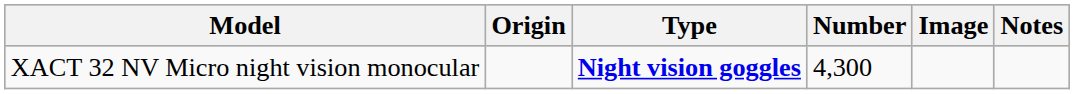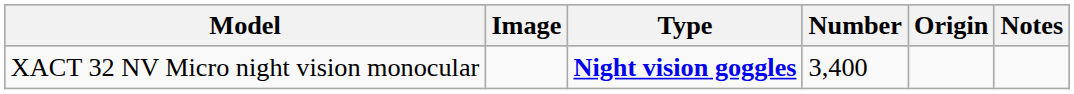columns swapped: Origin <-> Image
XACT 32 NV Micro night vision monocular | Number: 4,300 -> 3,400
